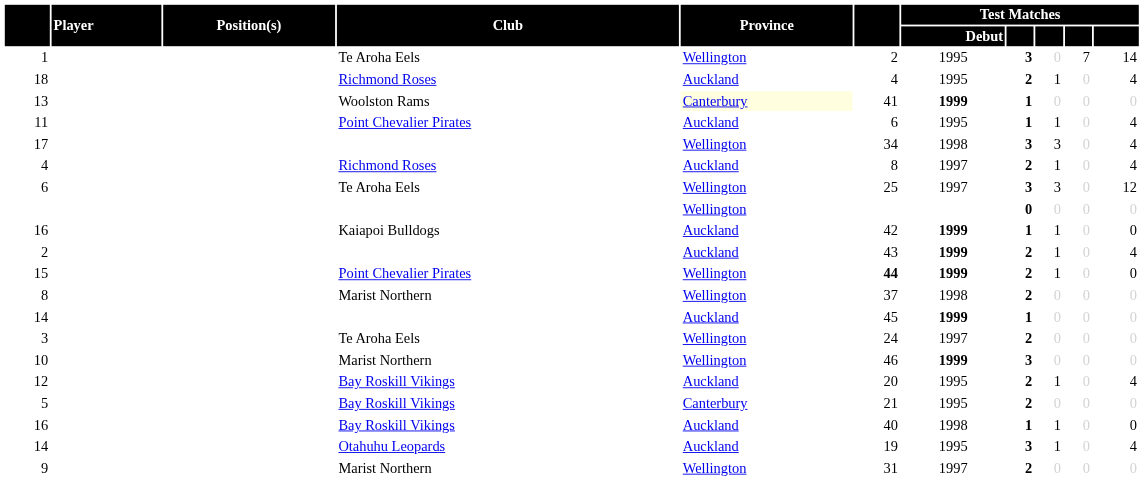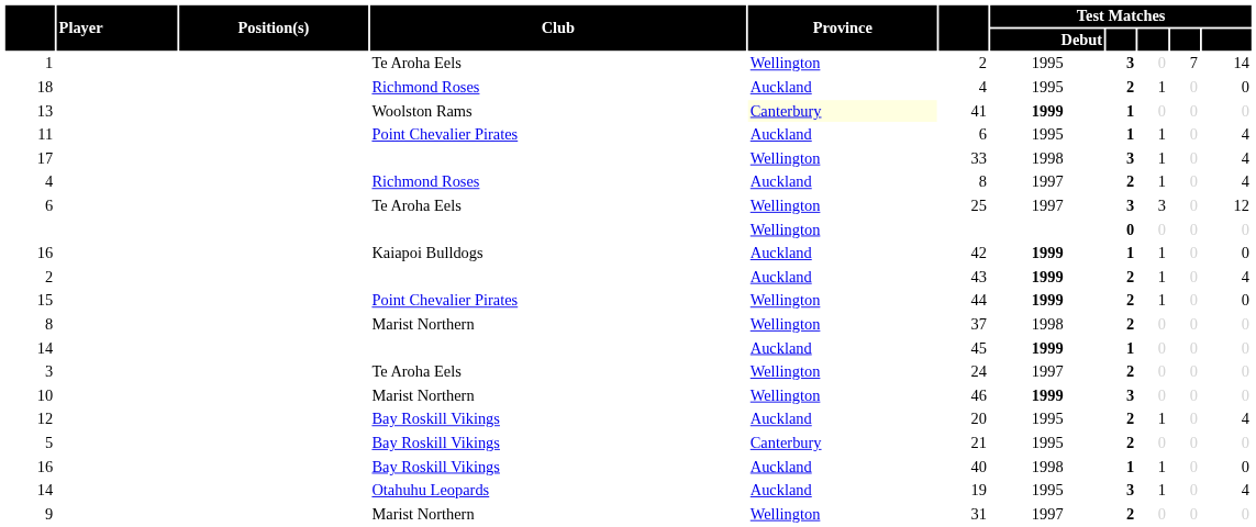18 | column 11: 4 -> 0
17 | column 6: 34 -> 33
17 | column 9: 3 -> 1
15 | column 6: bold -> normal
